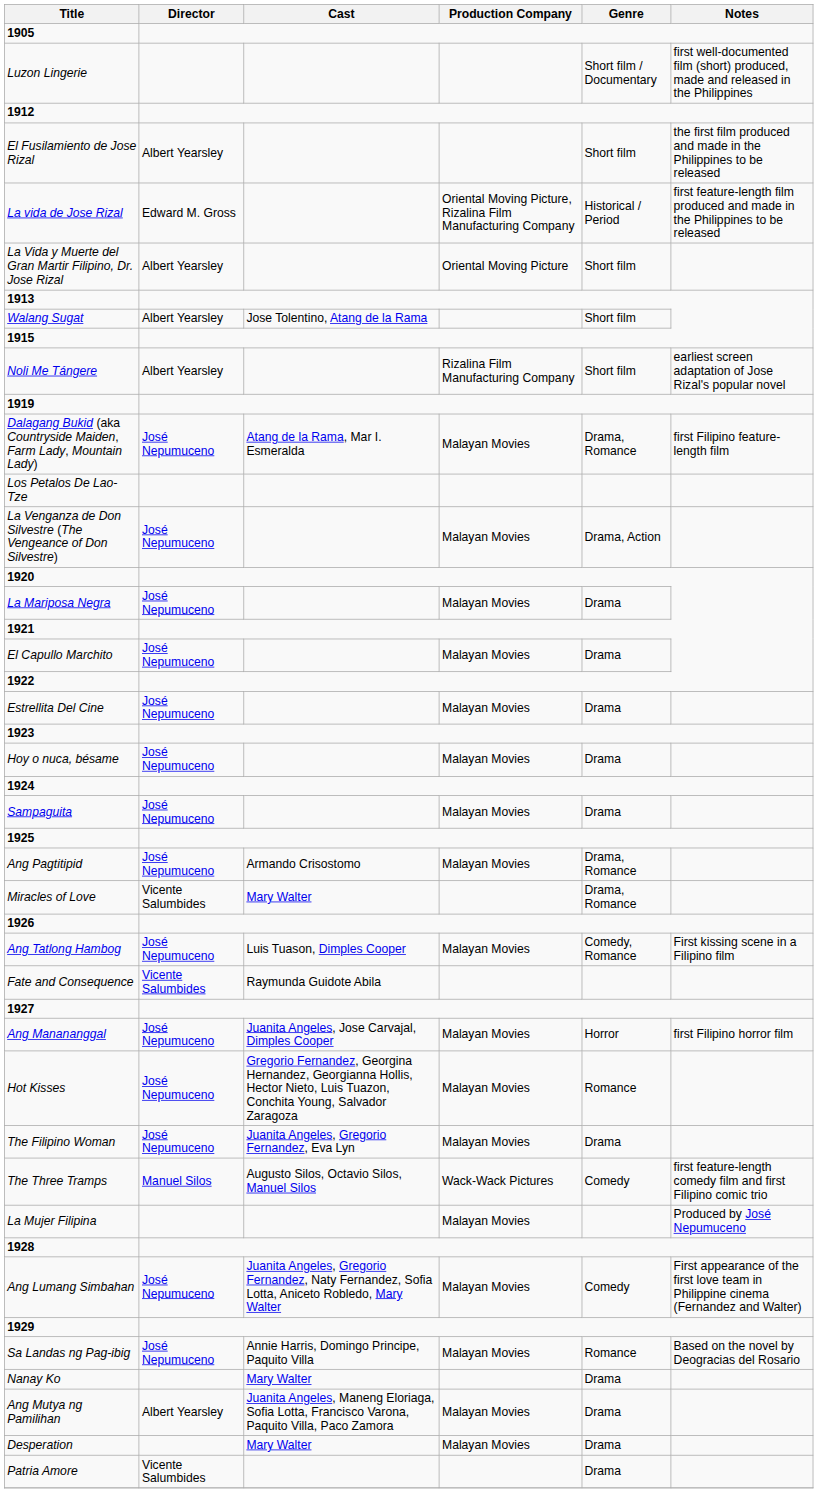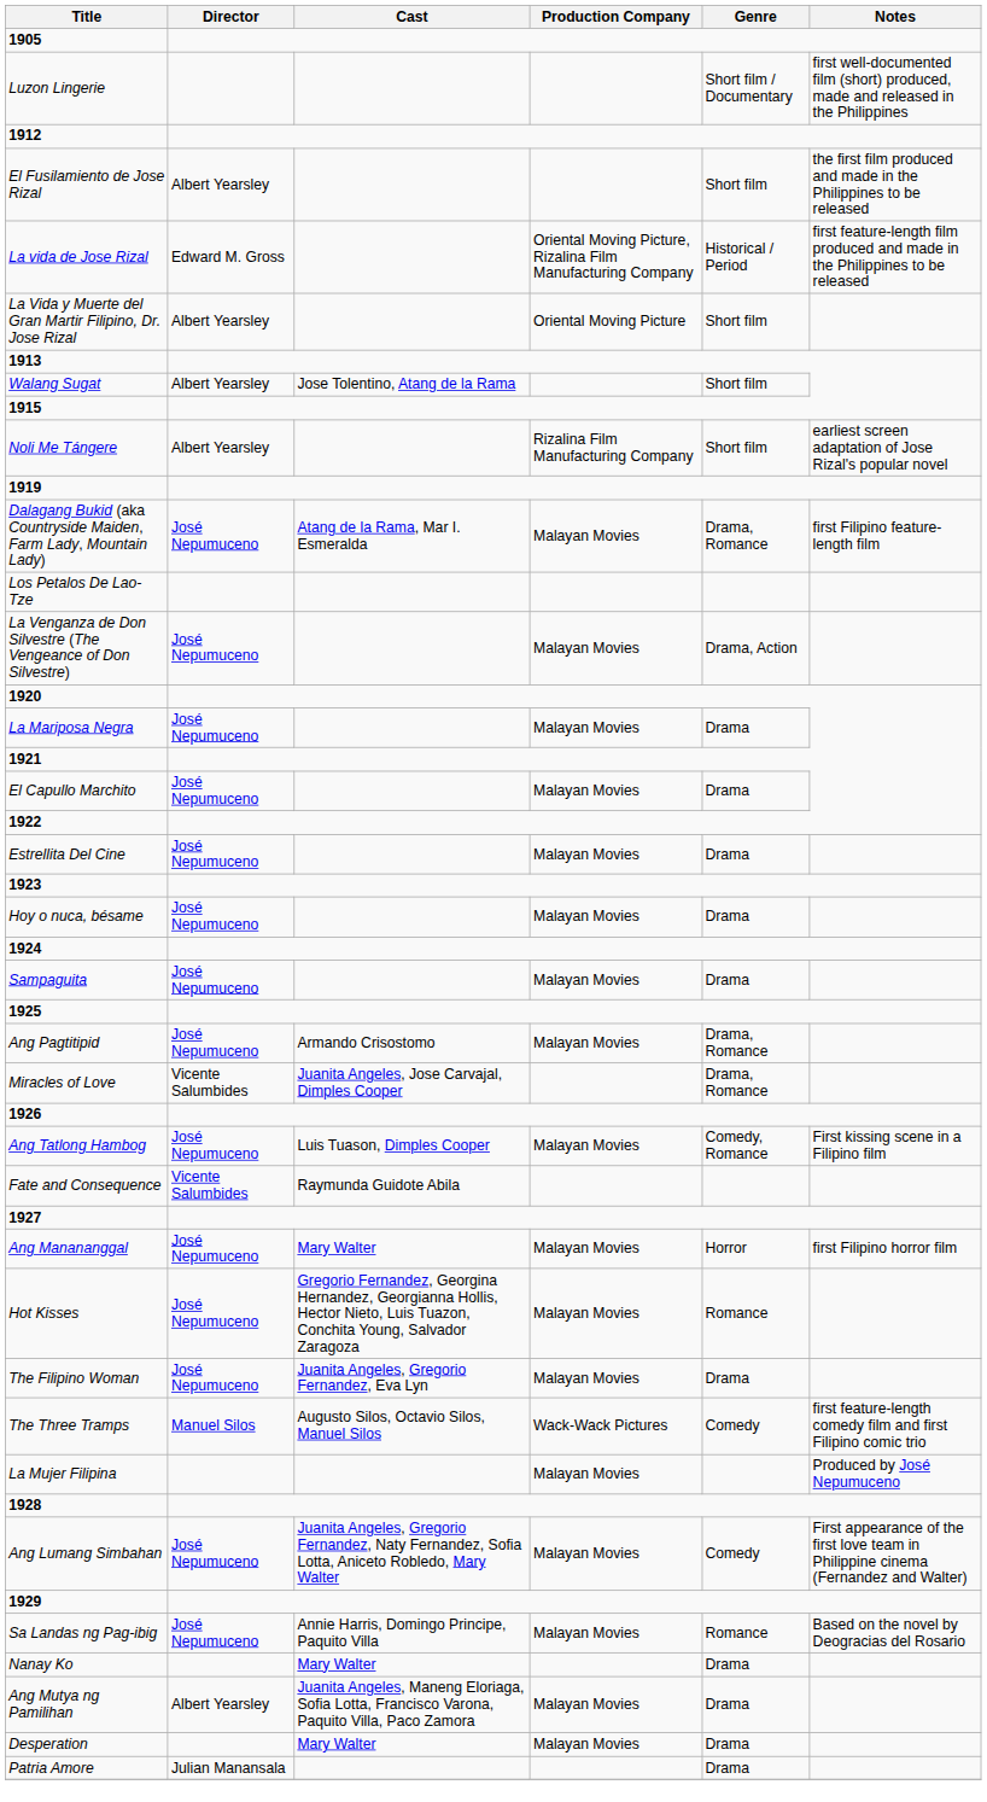Miracles of Love | Cast: Mary Walter -> Juanita Angeles, Jose Carvajal, Dimples Cooper
Ang Manananggal | Cast: Juanita Angeles, Jose Carvajal, Dimples Cooper -> Mary Walter
Patria Amore | Director: Vicente Salumbides -> Julian Manansala
